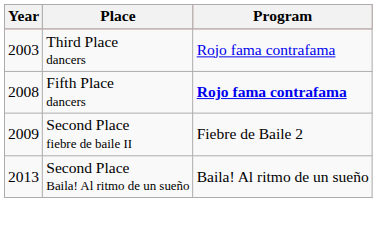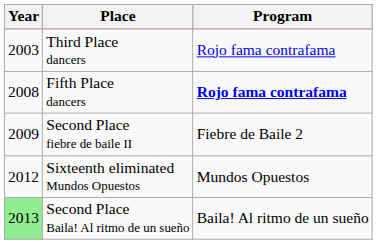+ row: 2012 | Sixteenth eliminated Mundos Opuestos | Mundos Opuestos
Second Place Baila! Al ritmo de un sueño | Year: no background -> lightgreen background
